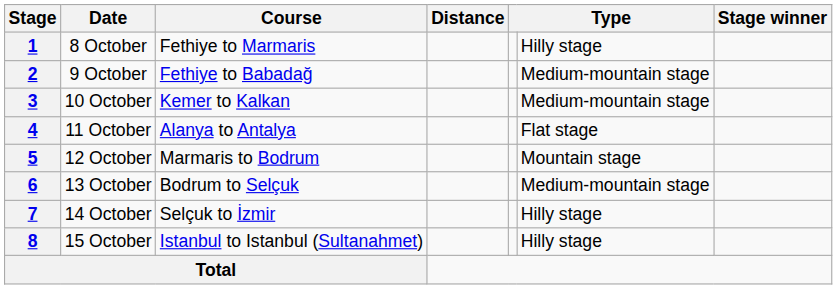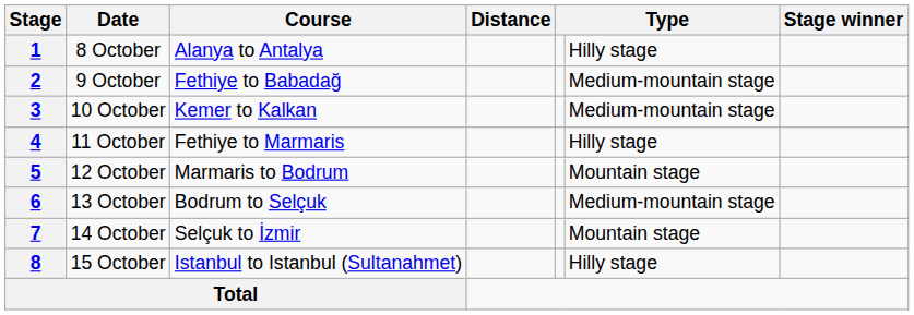1 | Course: Fethiye to Marmaris -> Alanya to Antalya
4 | Course: Alanya to Antalya -> Fethiye to Marmaris
4 | column 6: Flat stage -> Hilly stage
7 | column 6: Hilly stage -> Mountain stage
